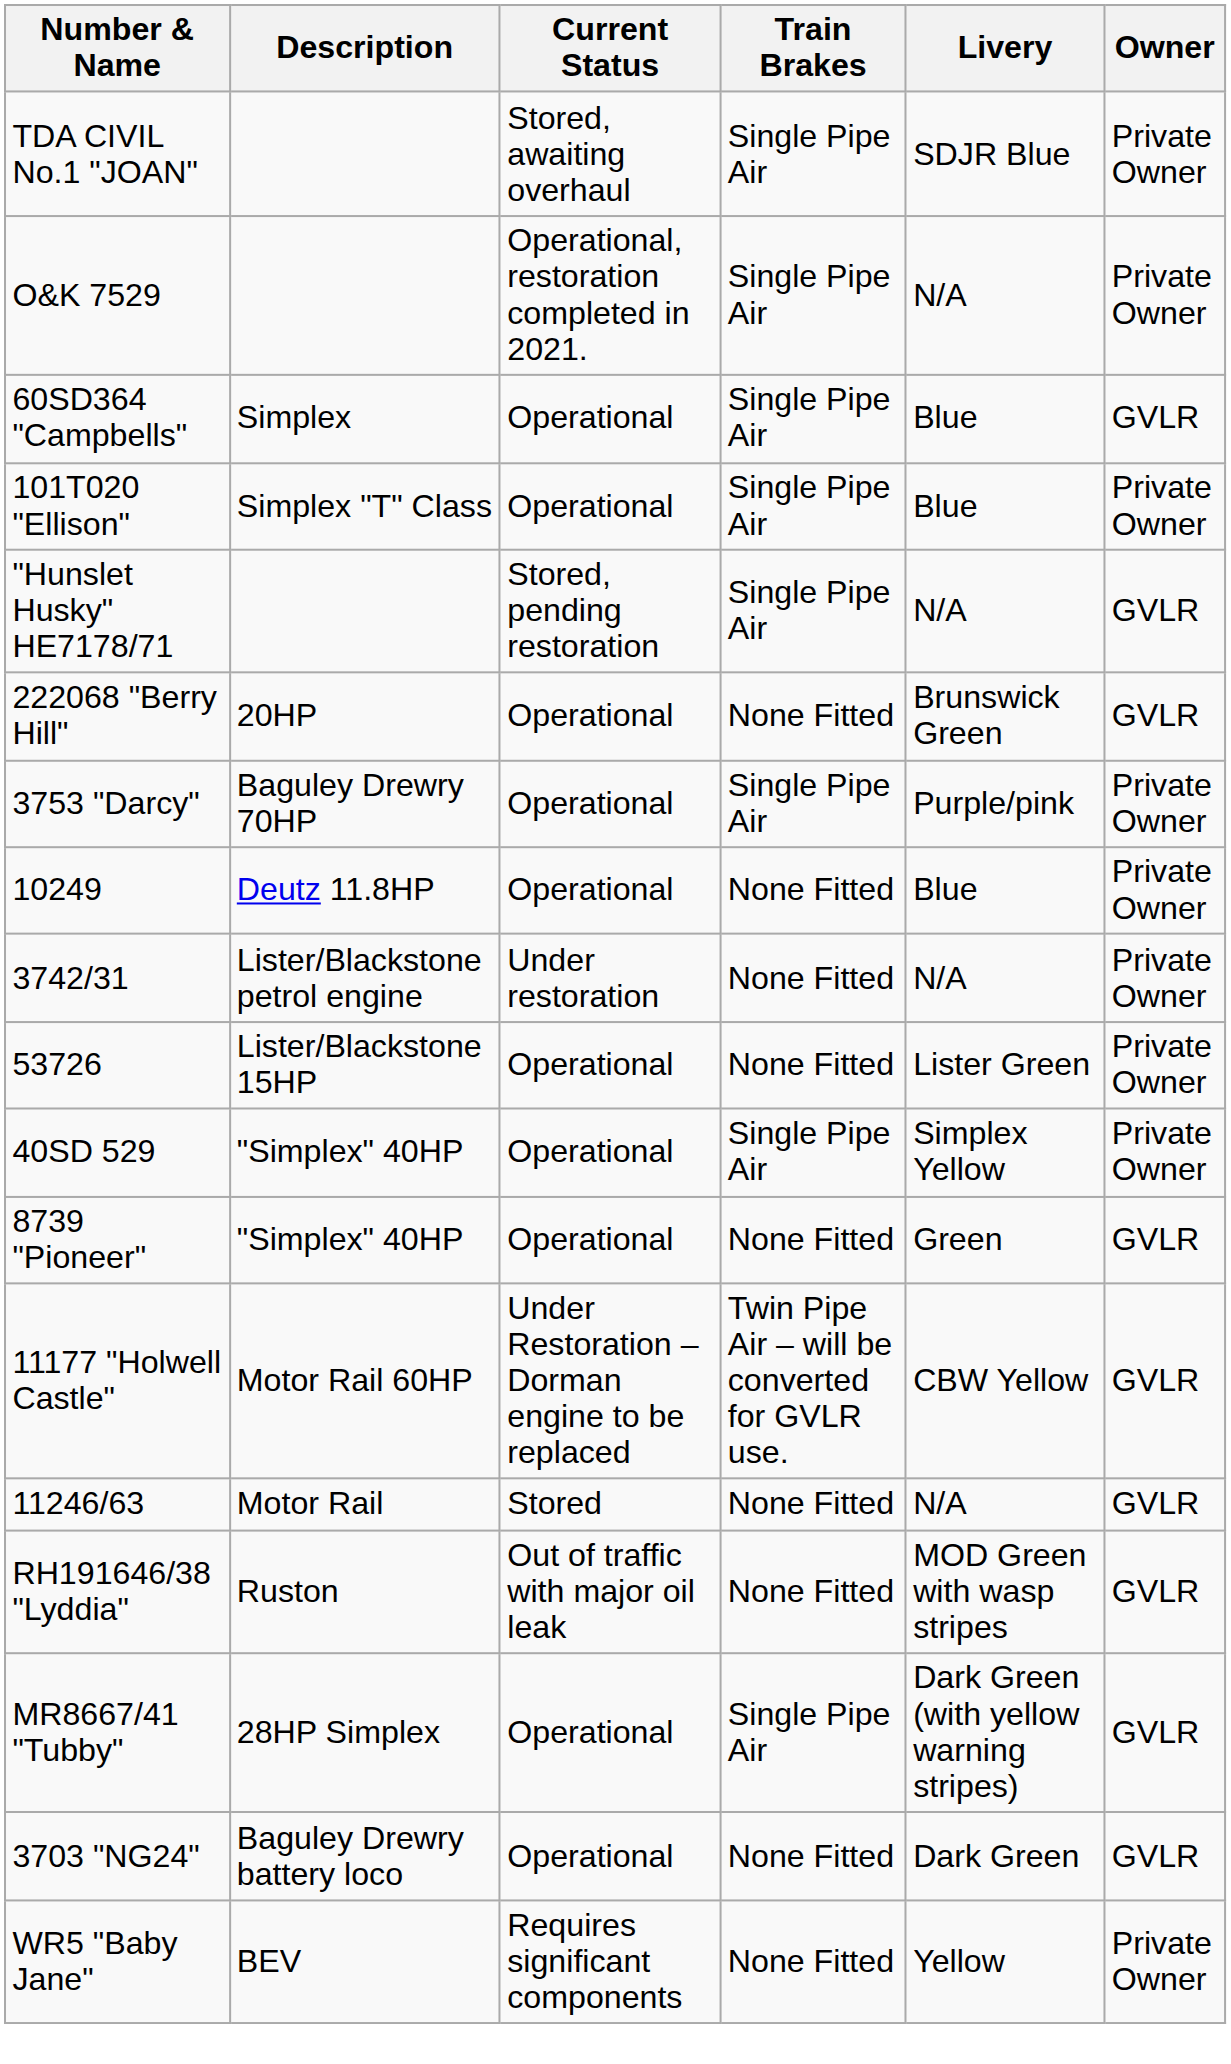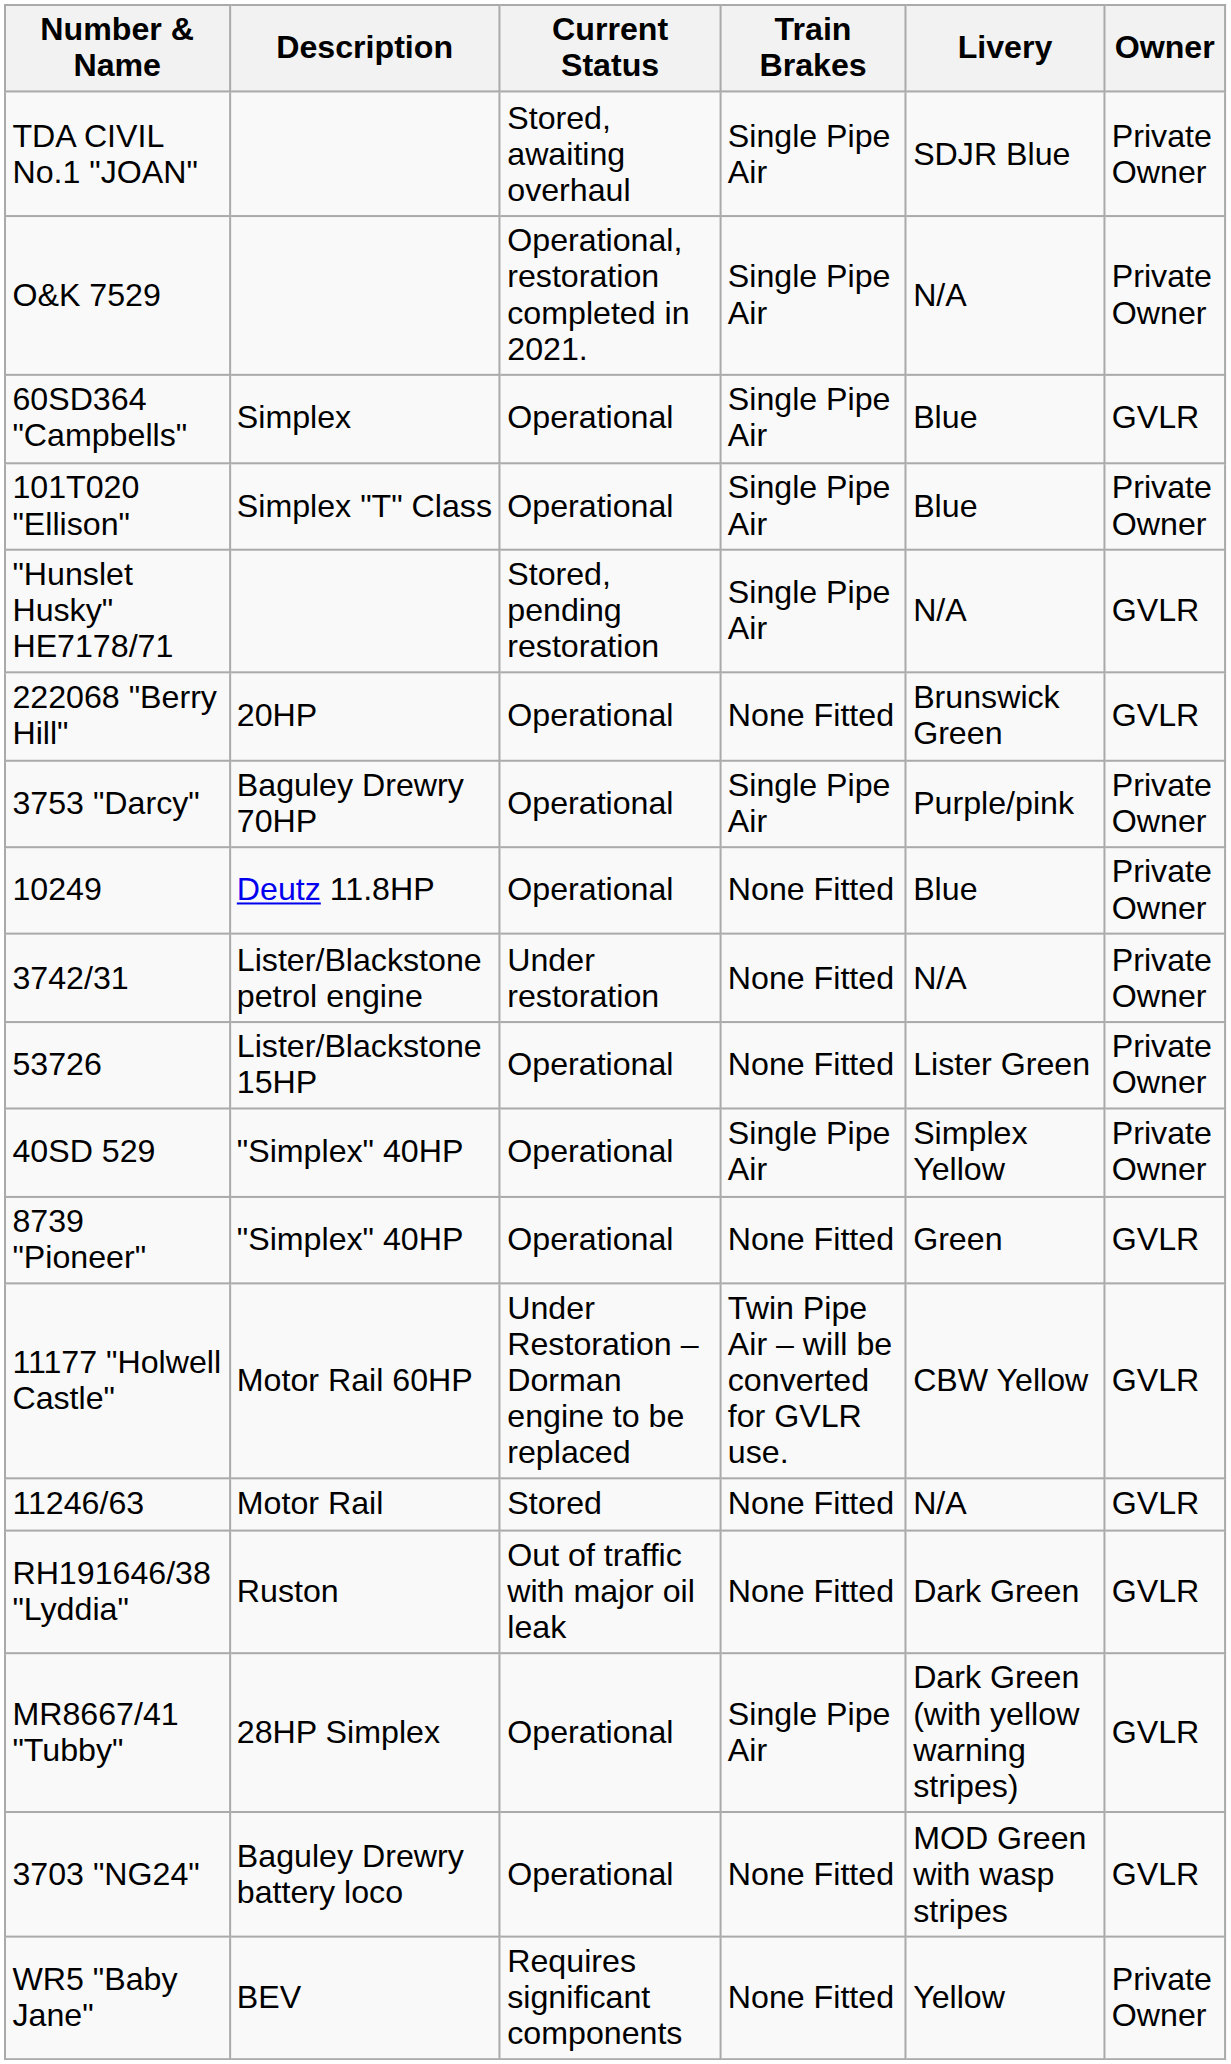RH191646/38 "Lyddia" | Livery: MOD Green with wasp stripes -> Dark Green
3703 "NG24" | Livery: Dark Green -> MOD Green with wasp stripes
